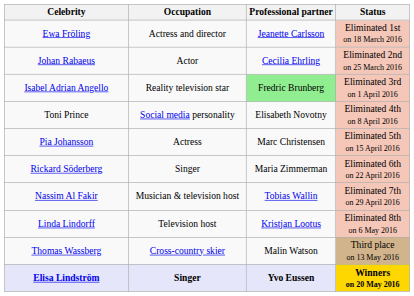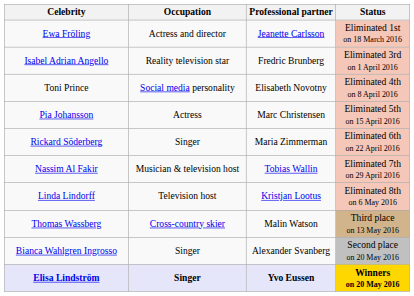- row: Johan Rabaeus | Actor | Cecilia Ehrling | Eliminated 2nd on 25 March 2016
Isabel Adrian Angello | Professional partner: lightgreen background -> no background
+ row: Bianca Wahlgren Ingrosso | Singer | Alexander Svanberg | Second place on 20 May 2016
